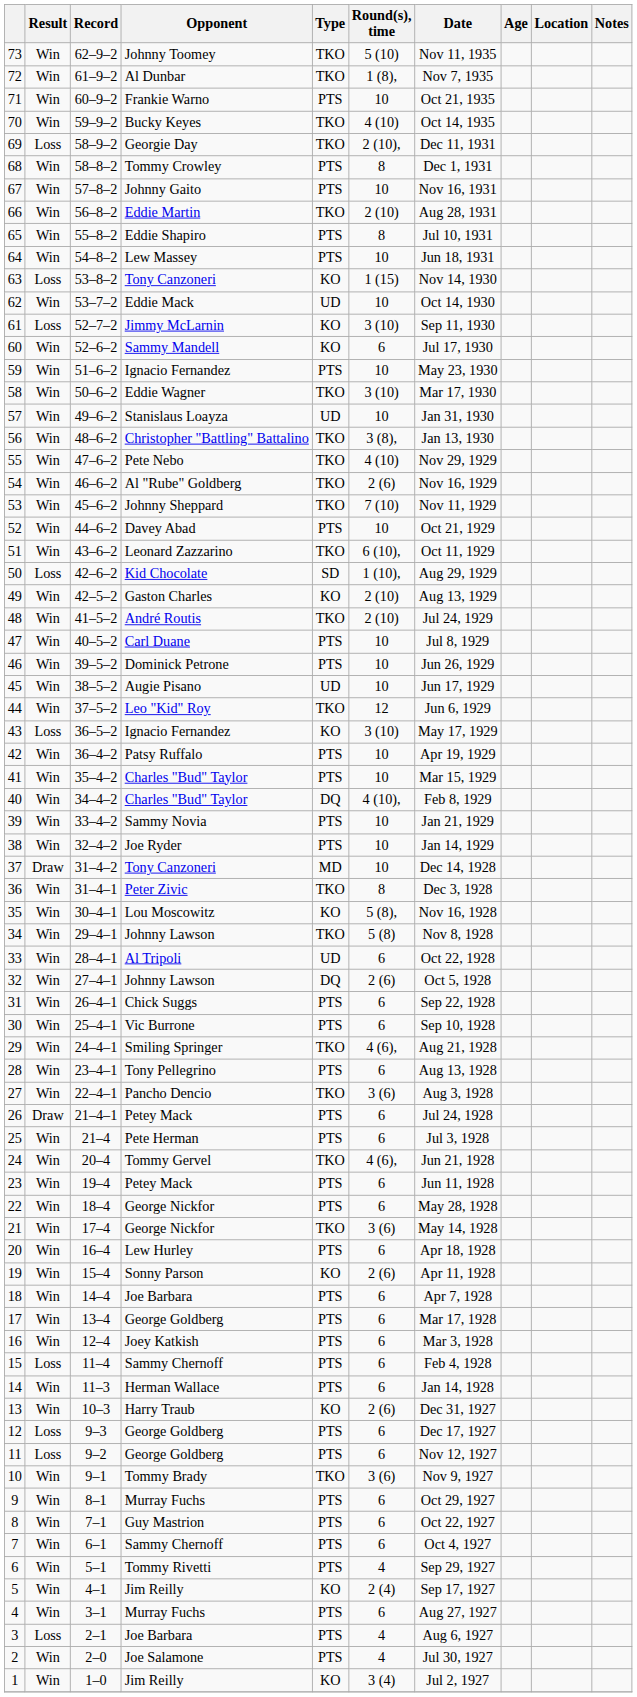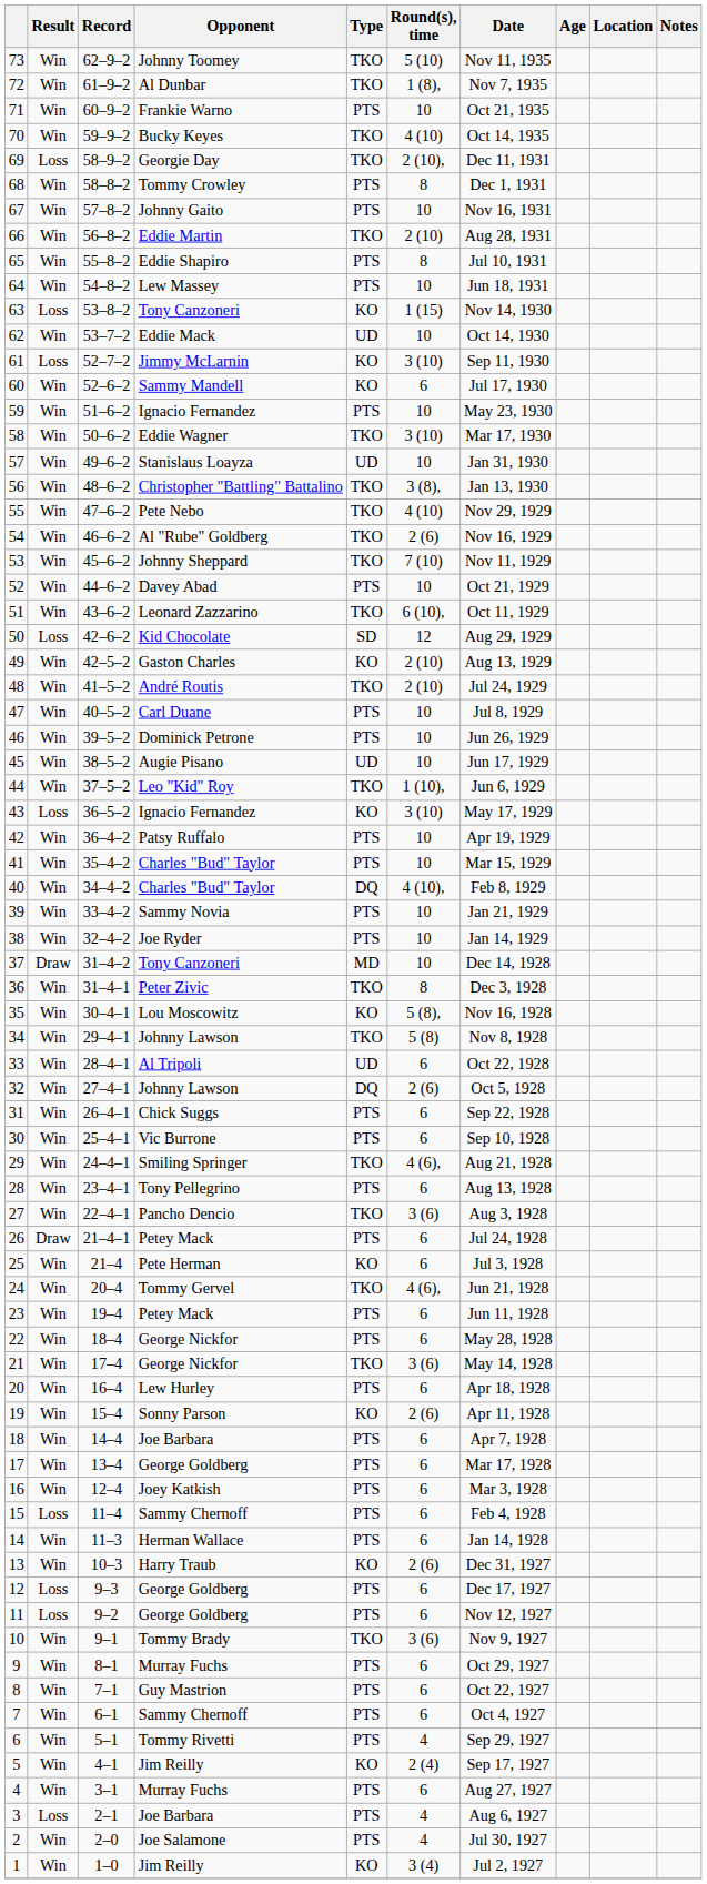50 | Round(s), time: 1 (10), -> 12
44 | Round(s), time: 12 -> 1 (10),
25 | Type: PTS -> KO
